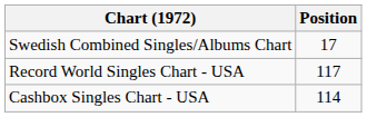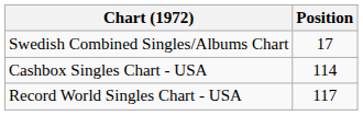rows swapped: Cashbox Singles Chart - USA <-> Record World Singles Chart - USA
